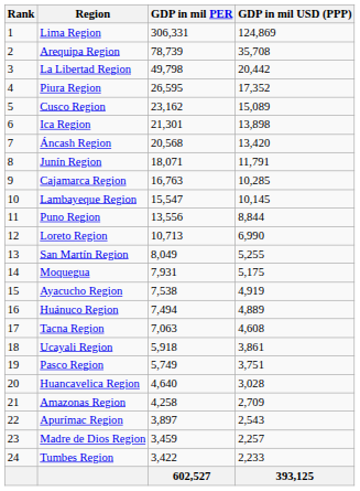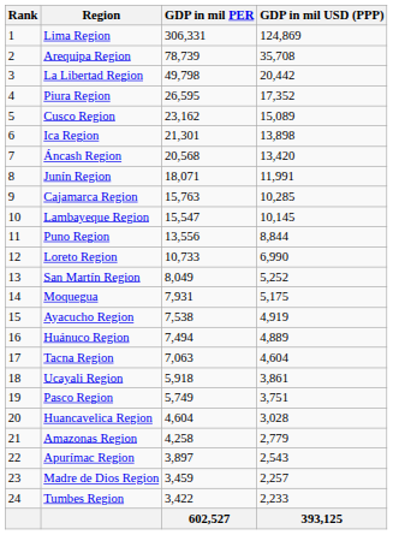Junín Region | GDP in mil USD (PPP): 11,791 -> 11,991
Cajamarca Region | GDP in mil PER: 16,763 -> 15,763
Loreto Region | GDP in mil PER: 10,713 -> 10,733
San Martín Region | GDP in mil USD (PPP): 5,255 -> 5,252
Tacna Region | GDP in mil USD (PPP): 4,608 -> 4,604
Huancavelica Region | GDP in mil PER: 4,640 -> 4,604
Amazonas Region | GDP in mil USD (PPP): 2,709 -> 2,779
